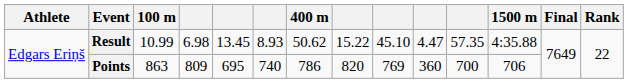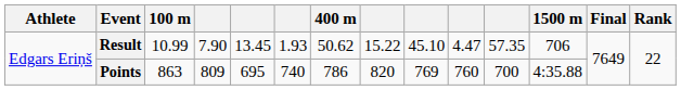Result | column 4: 6.98 -> 7.90
Result | column 6: 8.93 -> 1.93
Result | 1500 m: 4:35.88 -> 706
Points | column 10: 360 -> 760
Points | 1500 m: 706 -> 4:35.88
